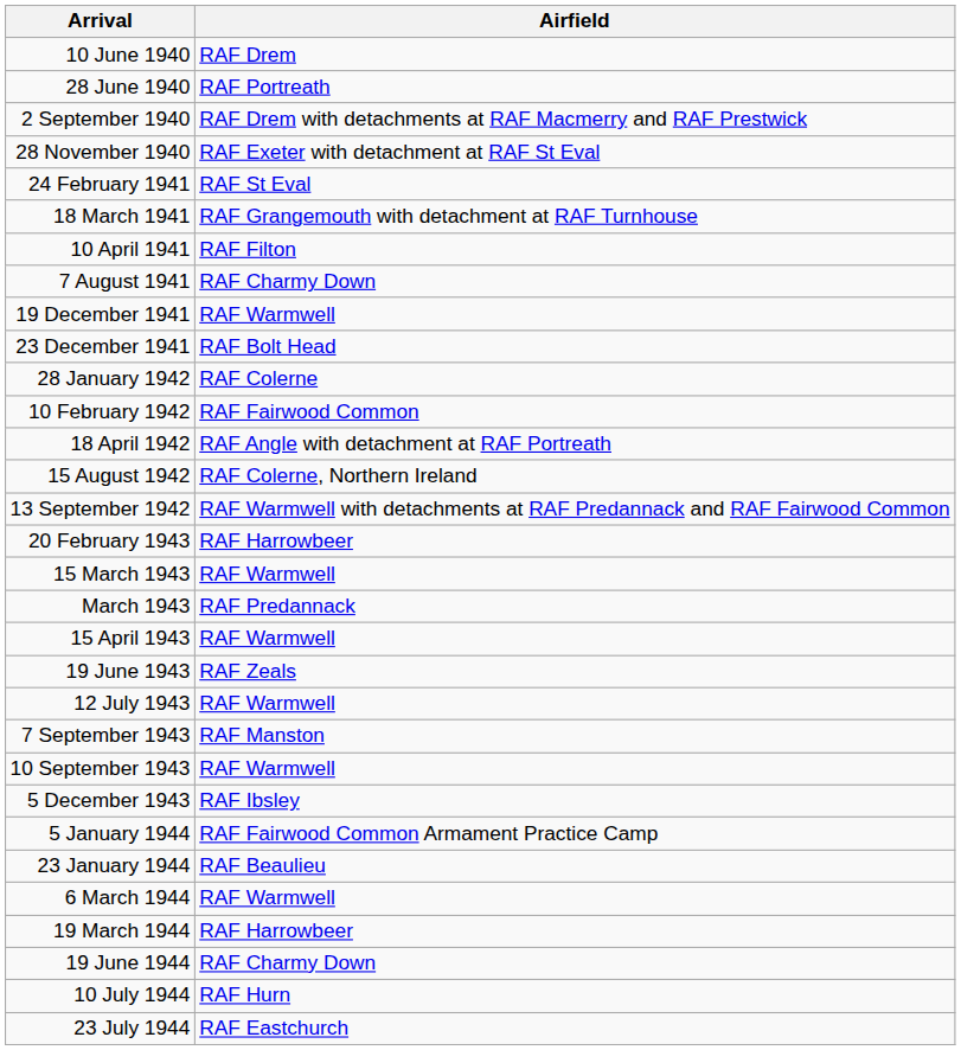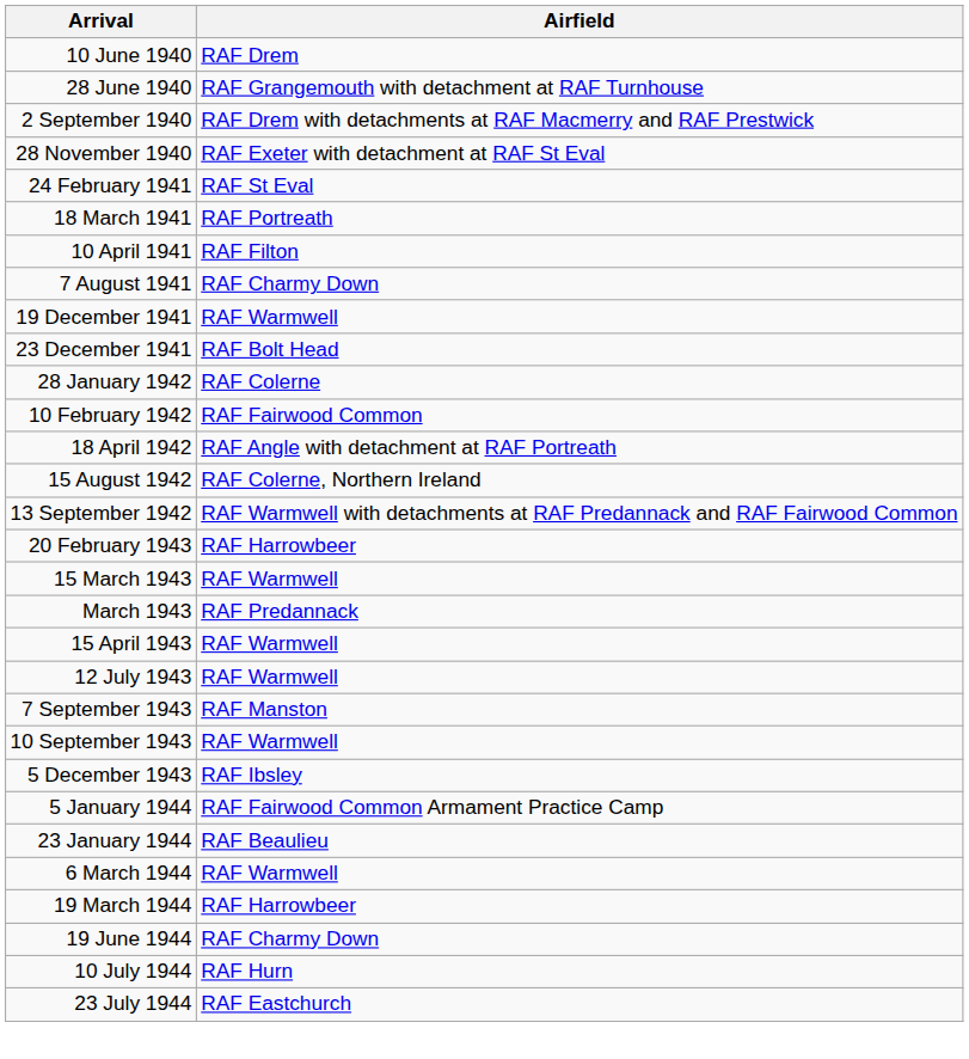28 June 1940 | Airfield: RAF Portreath -> RAF Grangemouth with detachment at RAF Turnhouse
18 March 1941 | Airfield: RAF Grangemouth with detachment at RAF Turnhouse -> RAF Portreath
- row: 19 June 1943 | RAF Zeals
